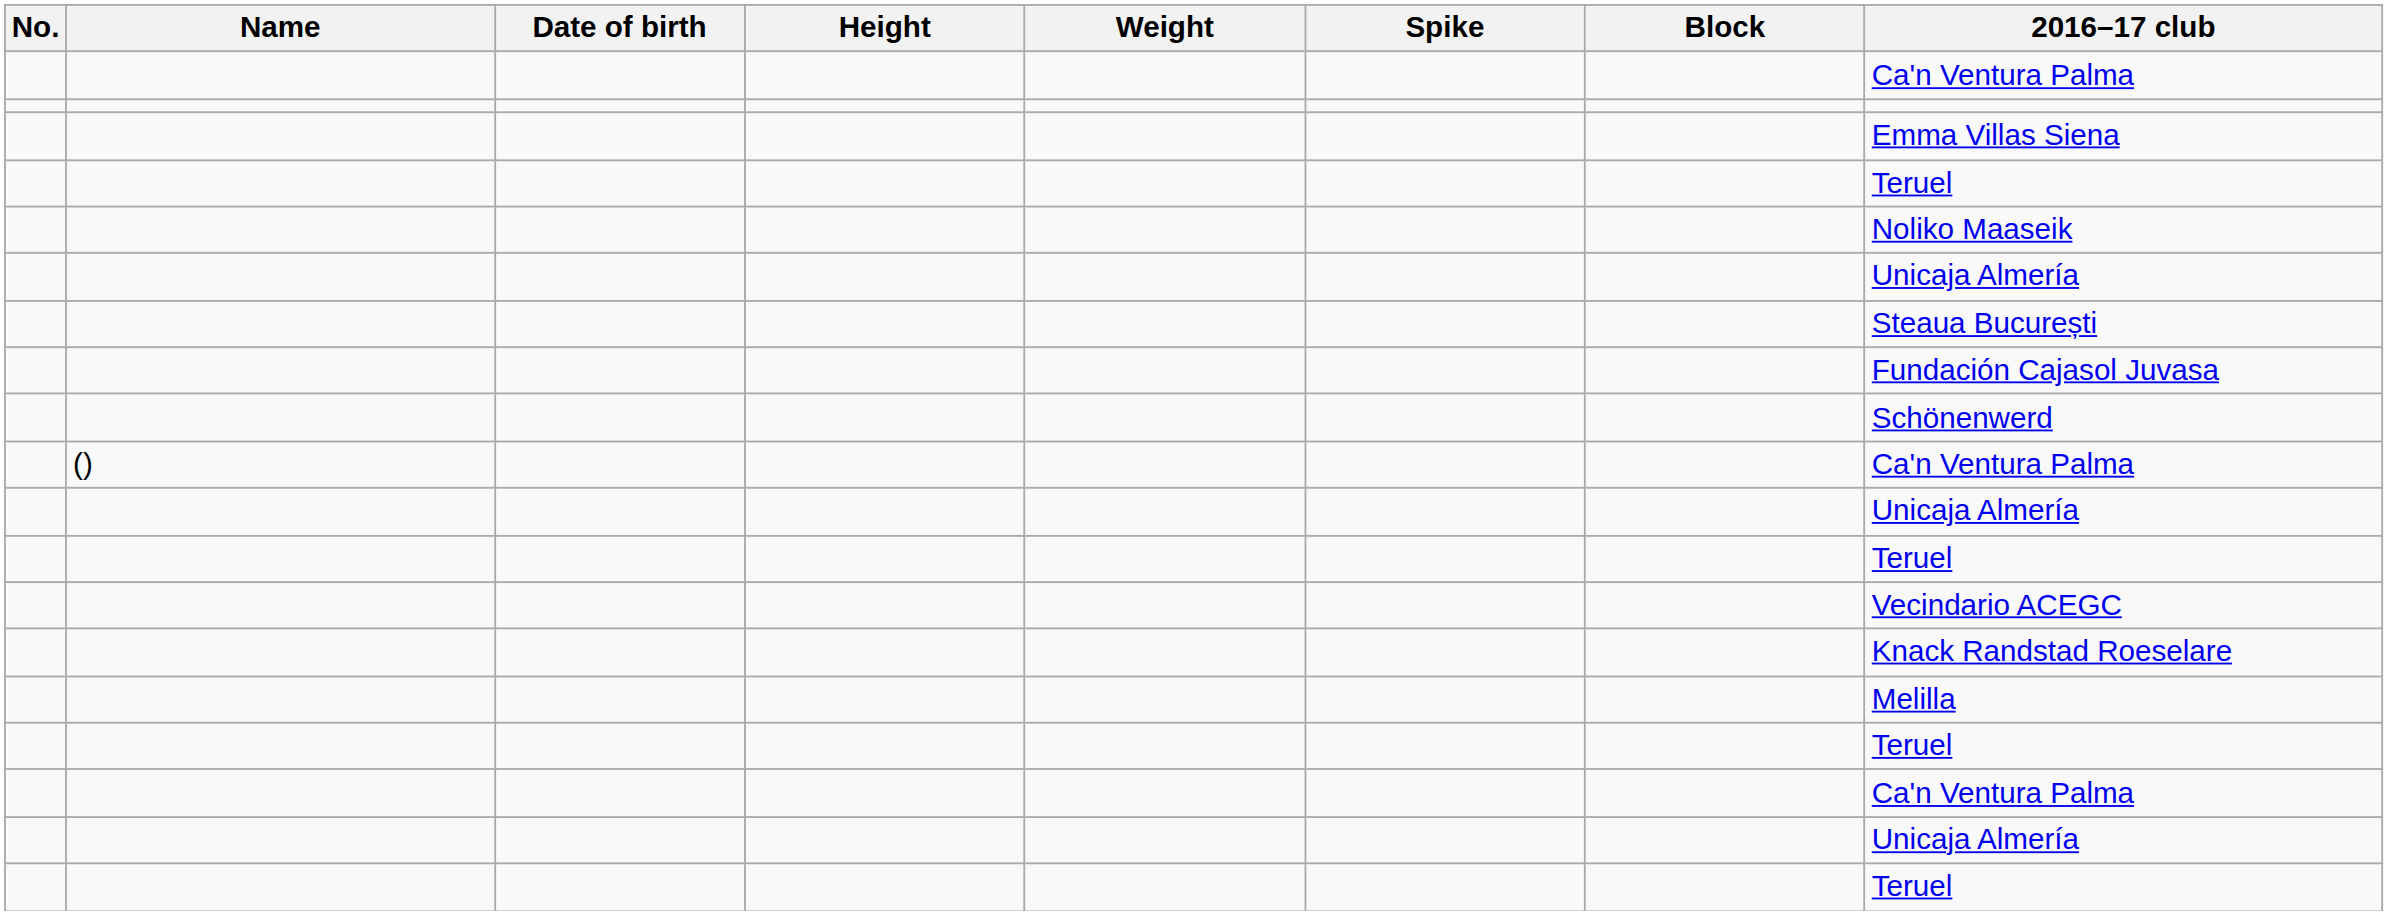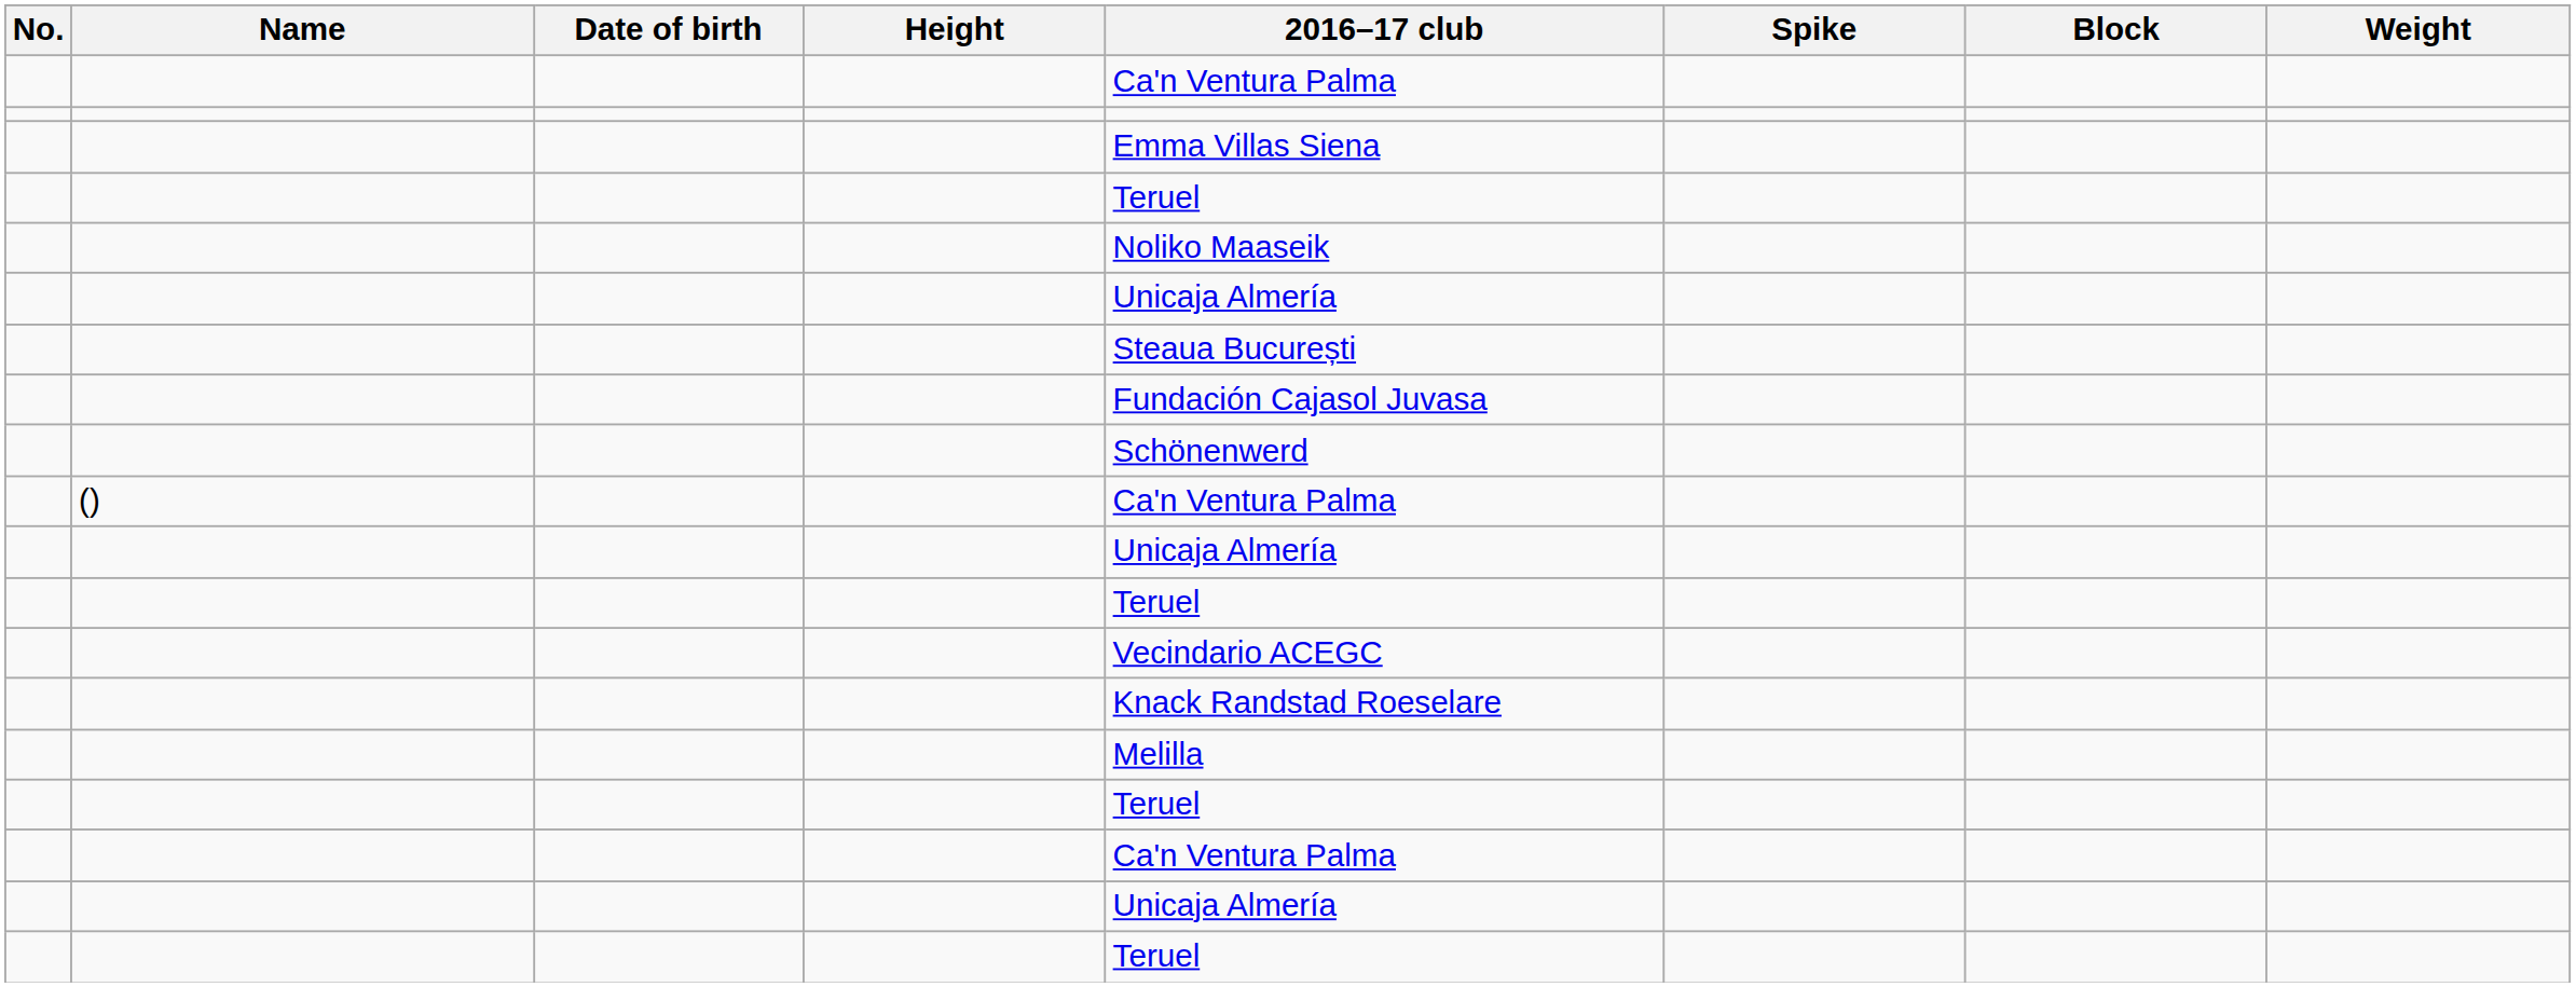columns swapped: Weight <-> 2016–17 club
